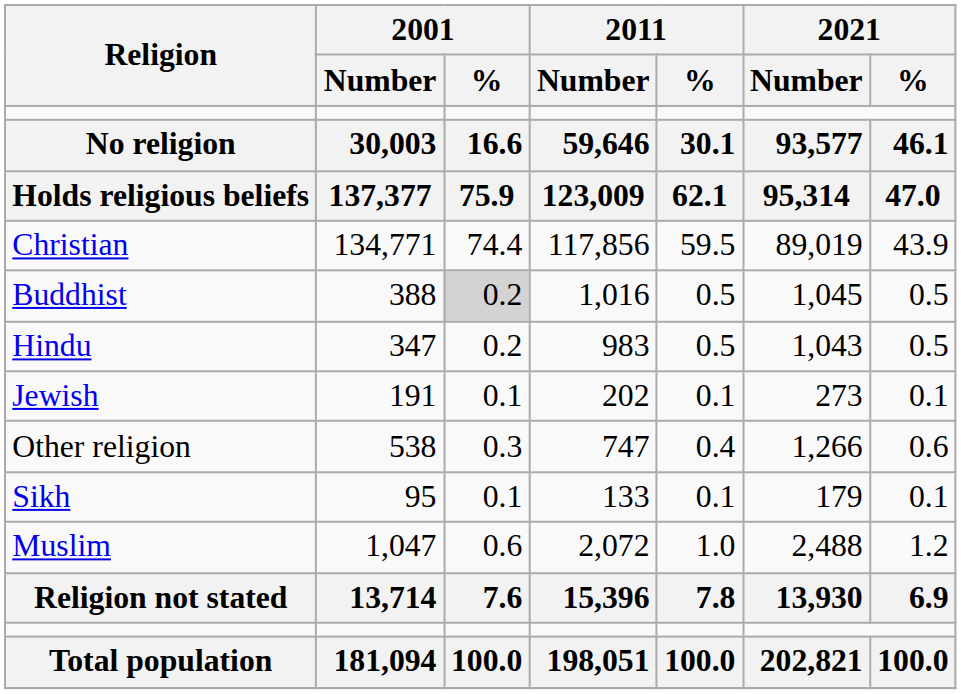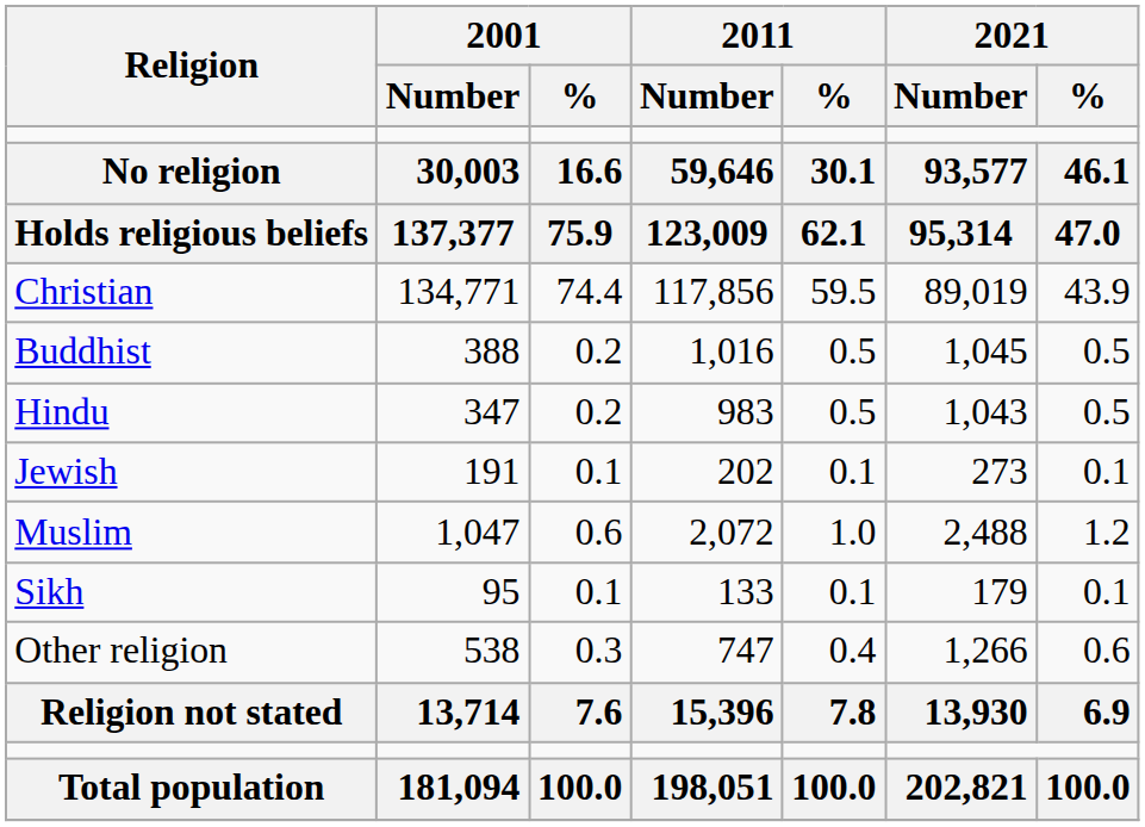Buddhist | 2001 / %: lightgrey background -> no background
rows swapped: Muslim <-> Other religion
